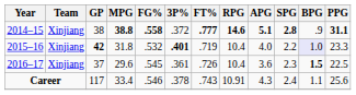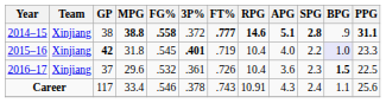2015–16 | FG%: .532 -> .545
2016–17 | FG%: .545 -> .532
